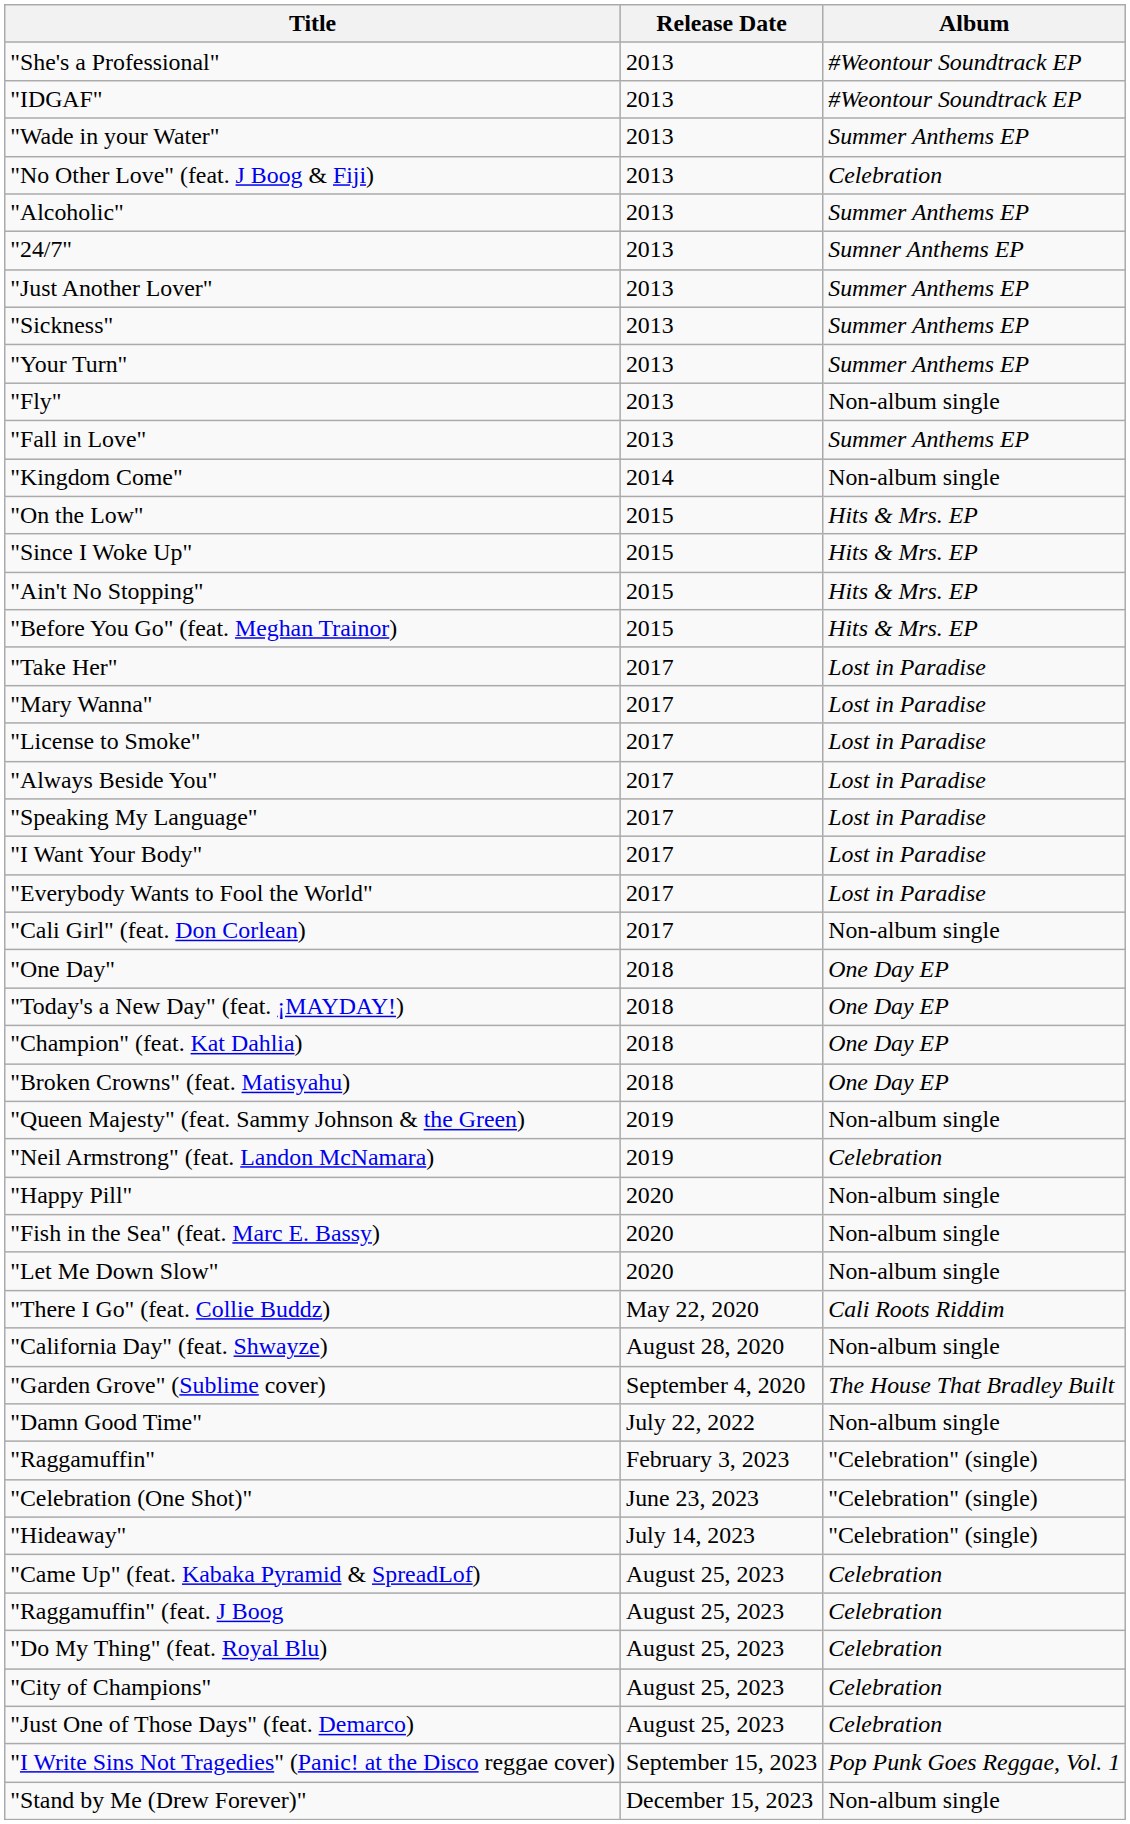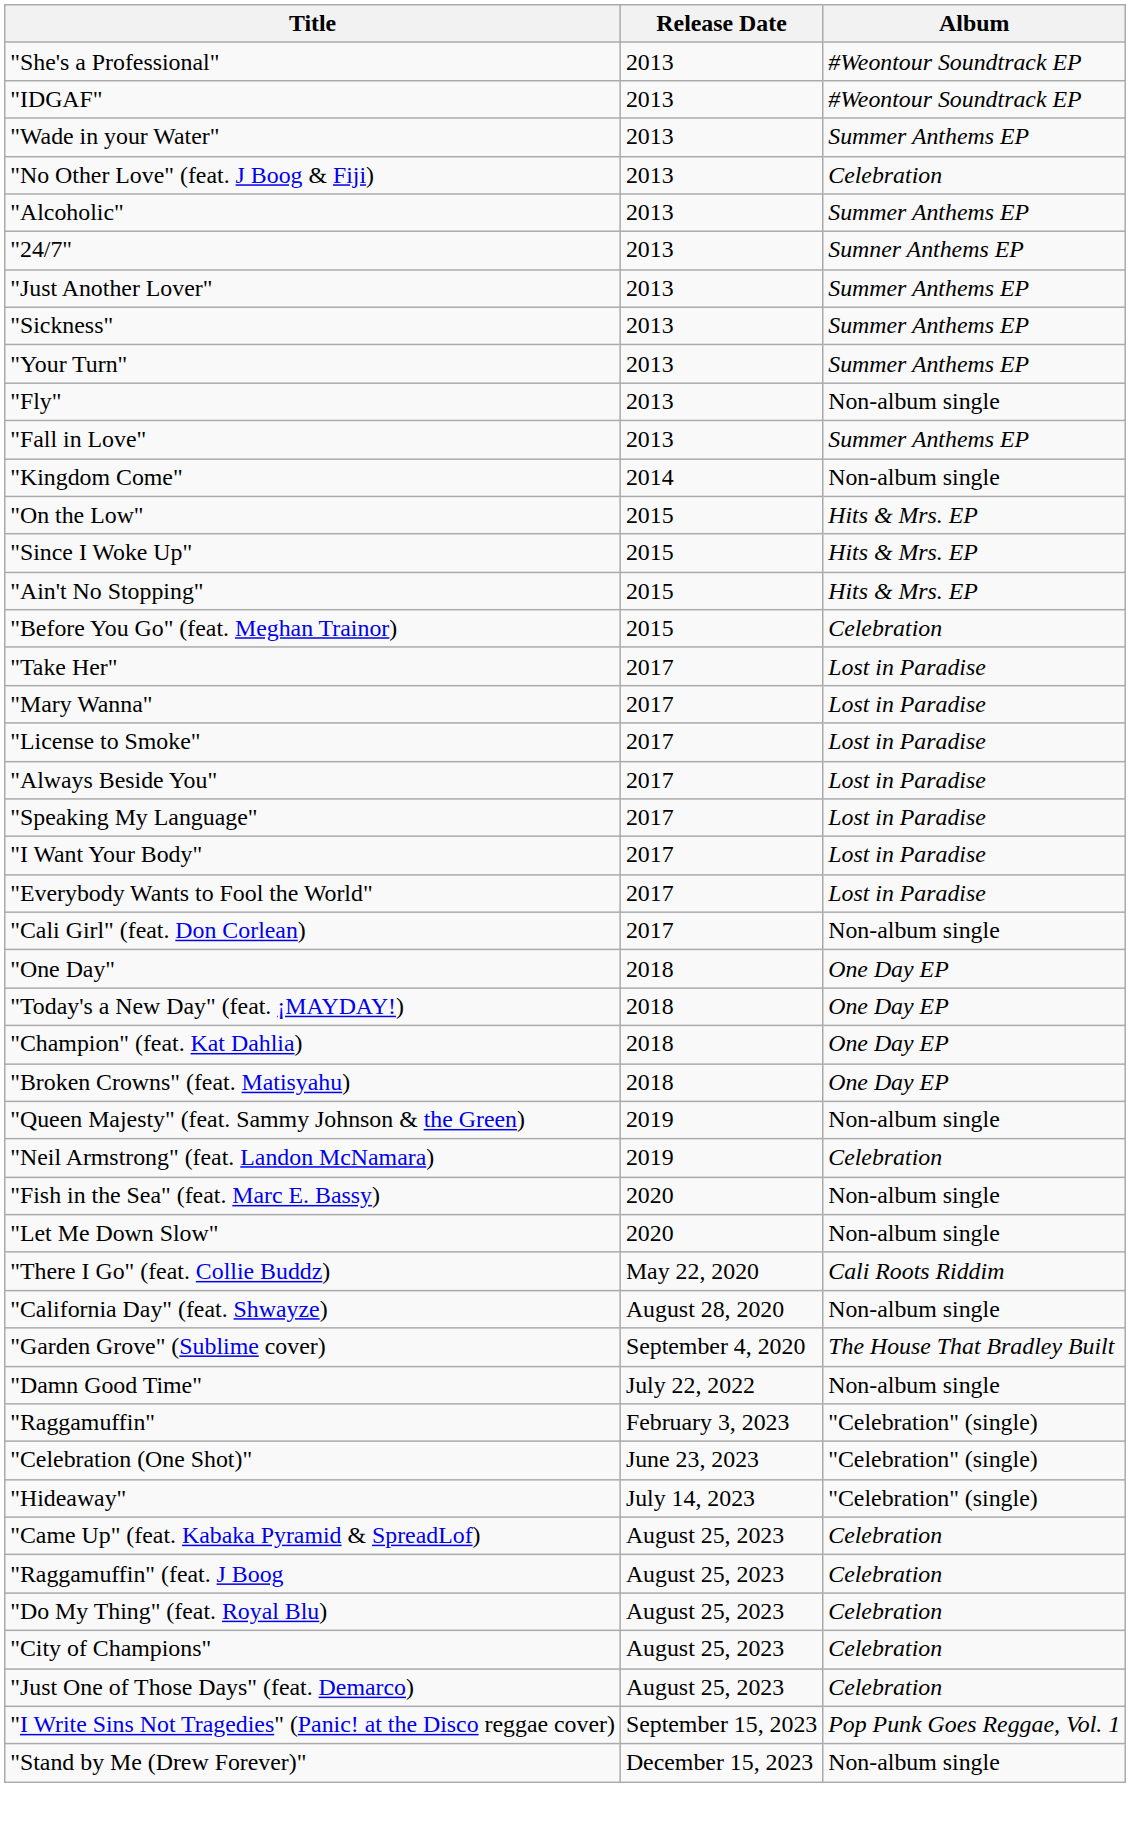"Before You Go" (feat. Meghan Trainor) | Album: Hits & Mrs. EP -> Celebration
- row: "Happy Pill" | 2020 | Non-album single
